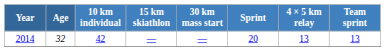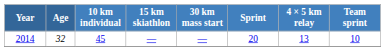2014 | 10 km individual: 42 -> 45
2014 | Team sprint: 13 -> 10
